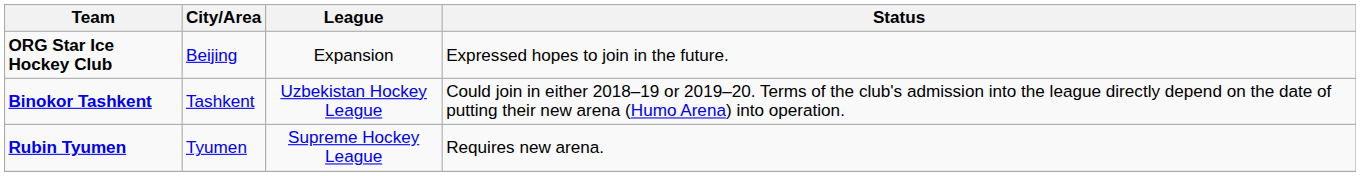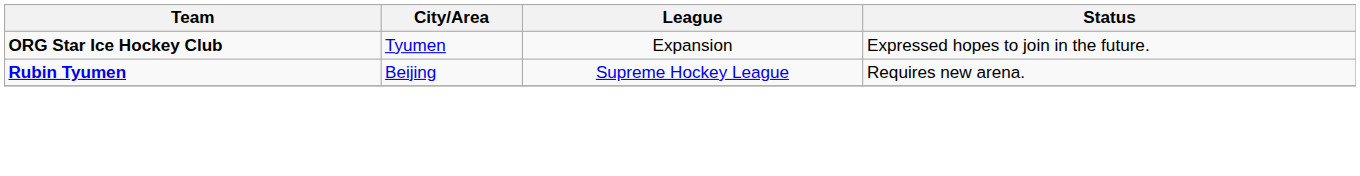ORG Star Ice Hockey Club | City/Area: Beijing -> Tyumen
- row: Binokor Tashkent | Tashkent | Uzbekistan Hockey League | Could join in either 2018–19 or 2019–20. Terms of the club's admission into the league directly depend on the date of putting their new arena (Humo Arena) into operation.
Rubin Tyumen | City/Area: Tyumen -> Beijing
